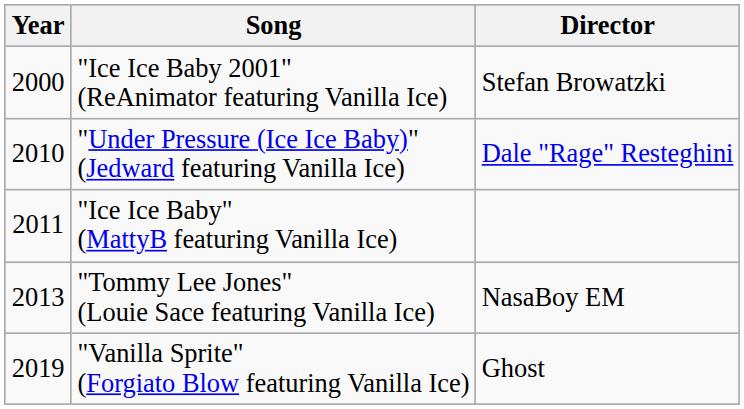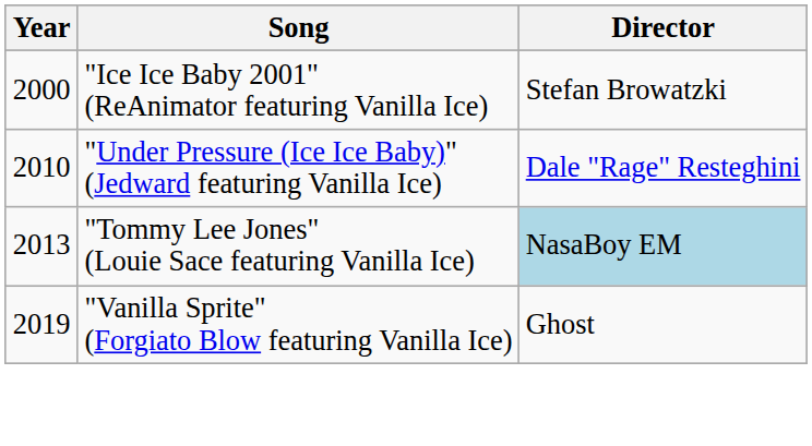- row: 2011 | "Ice Ice Baby" (MattyB featuring Vanilla Ice)
"Tommy Lee Jones" (Louie Sace featuring Vanilla Ice) | Director: no background -> lightblue background
